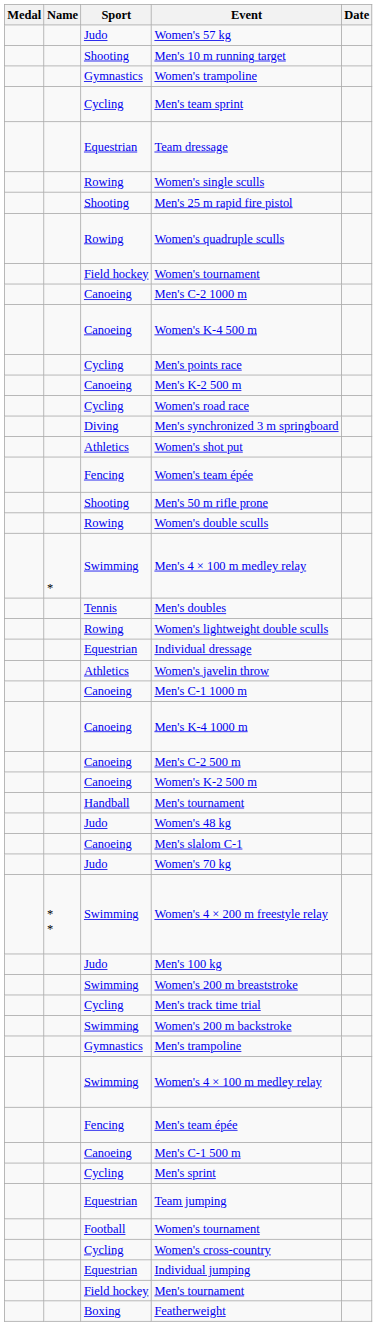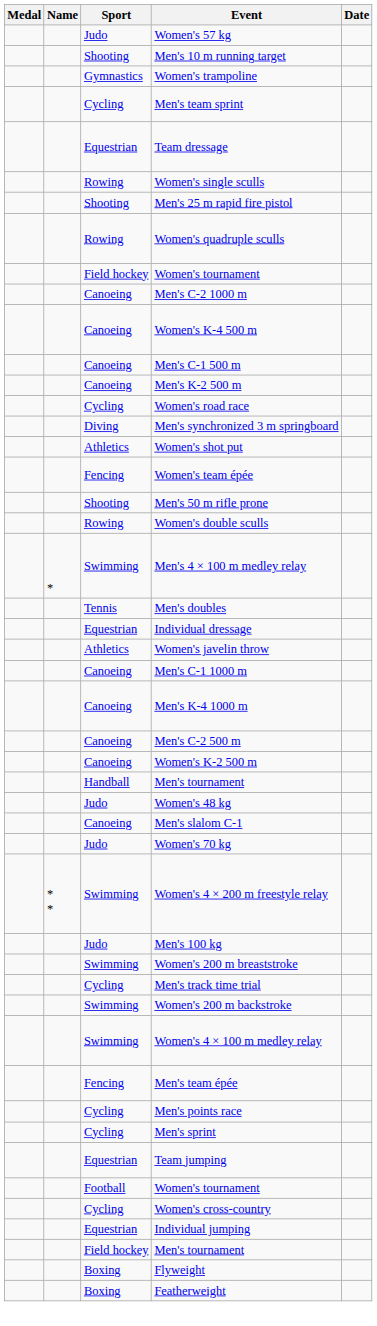rows swapped: Men's C-1 500 m <-> Men's points race
- row: Rowing | Women's lightweight double sculls
- row: Gymnastics | Men's trampoline
+ row: Boxing | Flyweight
